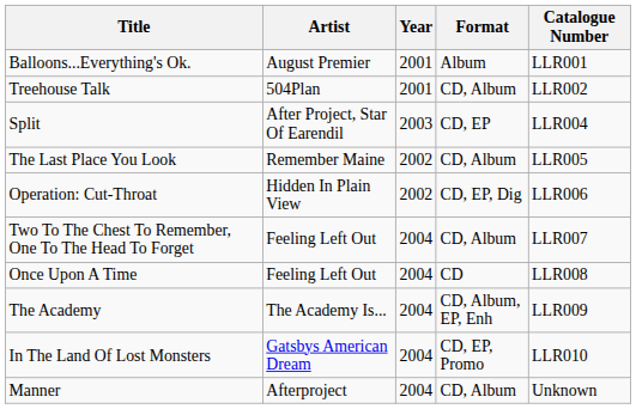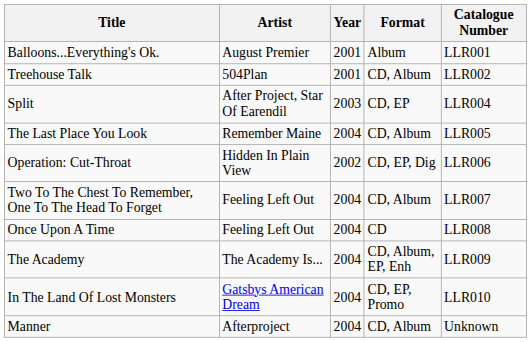The Last Place You Look | Year: 2002 -> 2004
